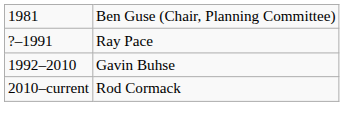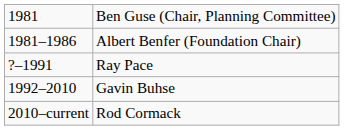+ row: 1981–1986 | Albert Benfer (Foundation Chair)
